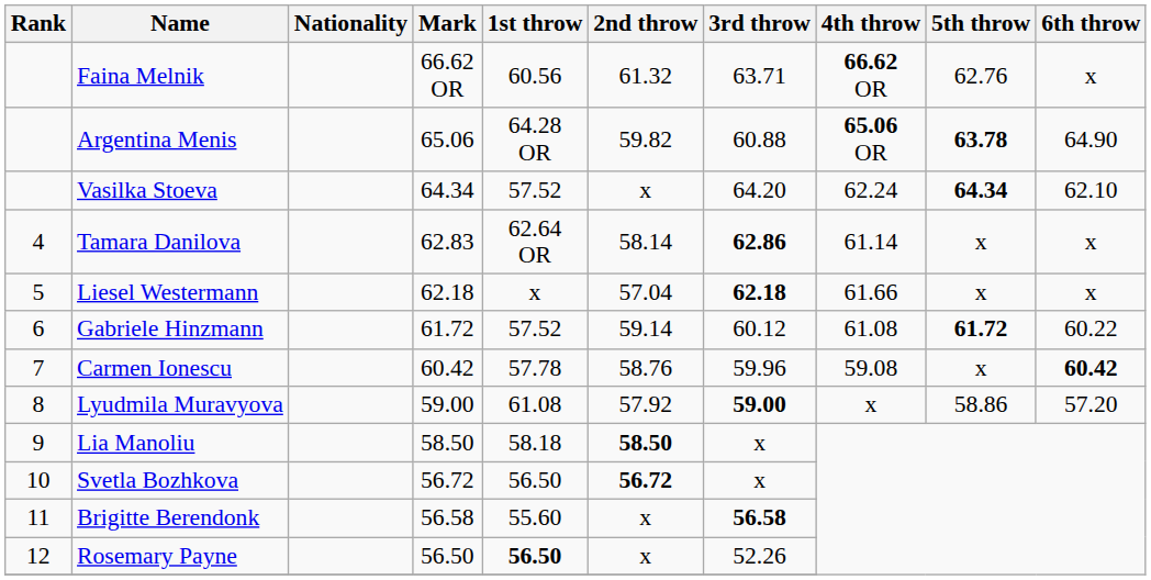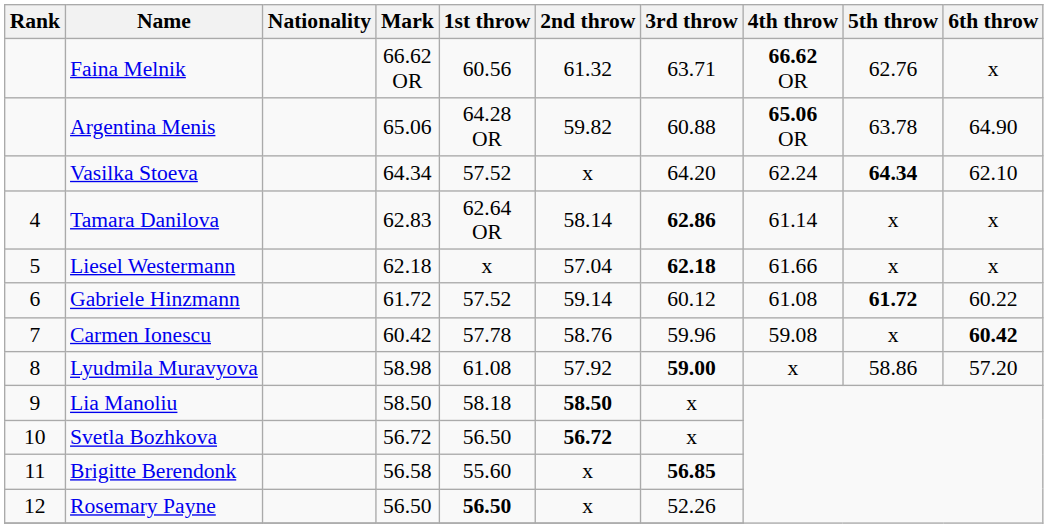Argentina Menis | 5th throw: bold -> normal
Lyudmila Muravyova | Mark: 59.00 -> 58.98
Brigitte Berendonk | 3rd throw: 56.58 -> 56.85
